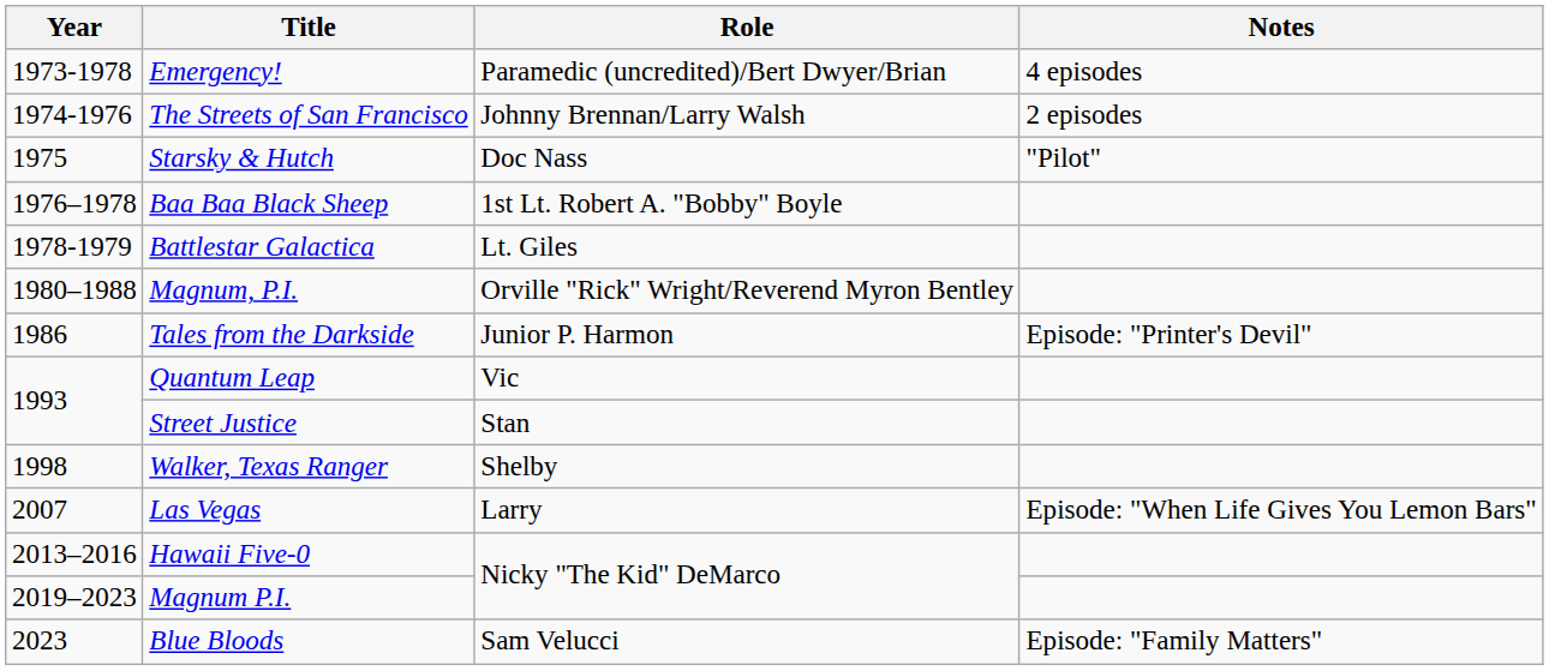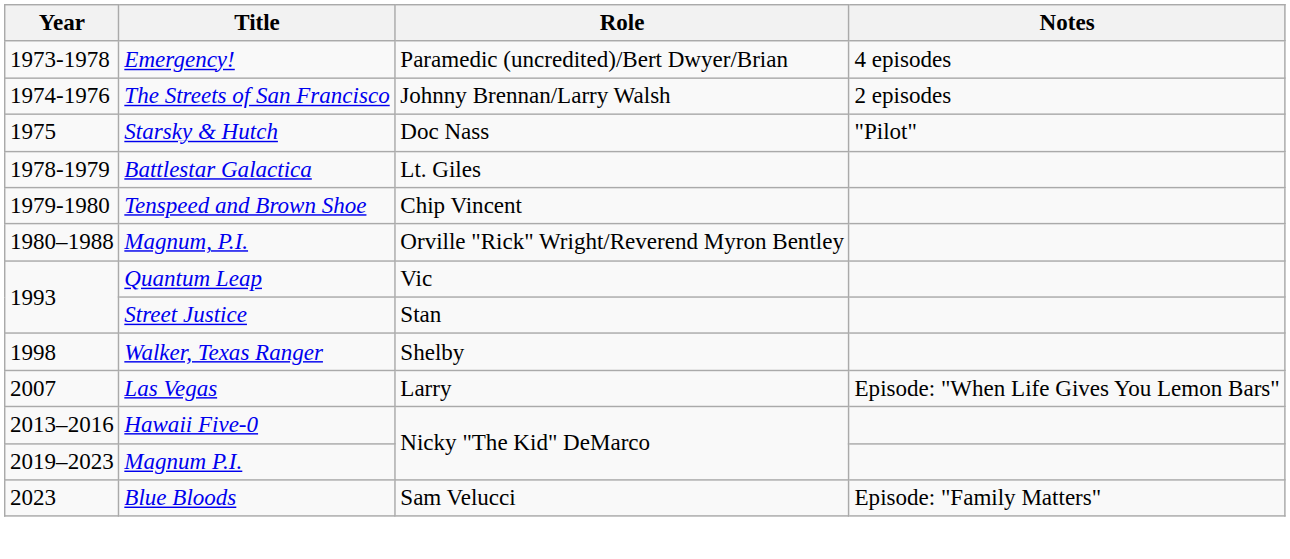- row: 1976–1978 | Baa Baa Black Sheep | 1st Lt. Robert A. "Bobby" Boyle
+ row: 1979-1980 | Tenspeed and Brown Shoe | Chip Vincent
- row: 1986 | Tales from the Darkside | Junior P. Harmon | Episode: "Printer's Devil"
